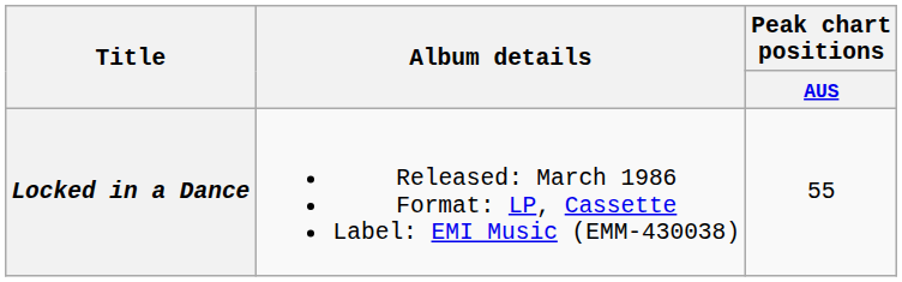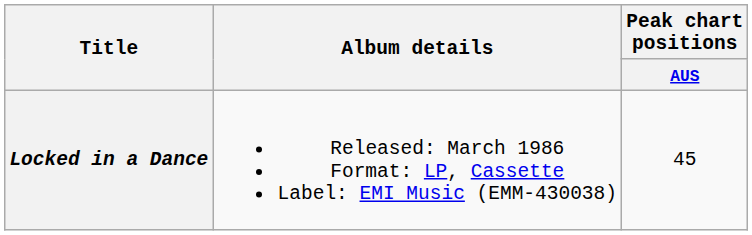Locked in a Dance | Peak chart positions / AUS: 55 -> 45
